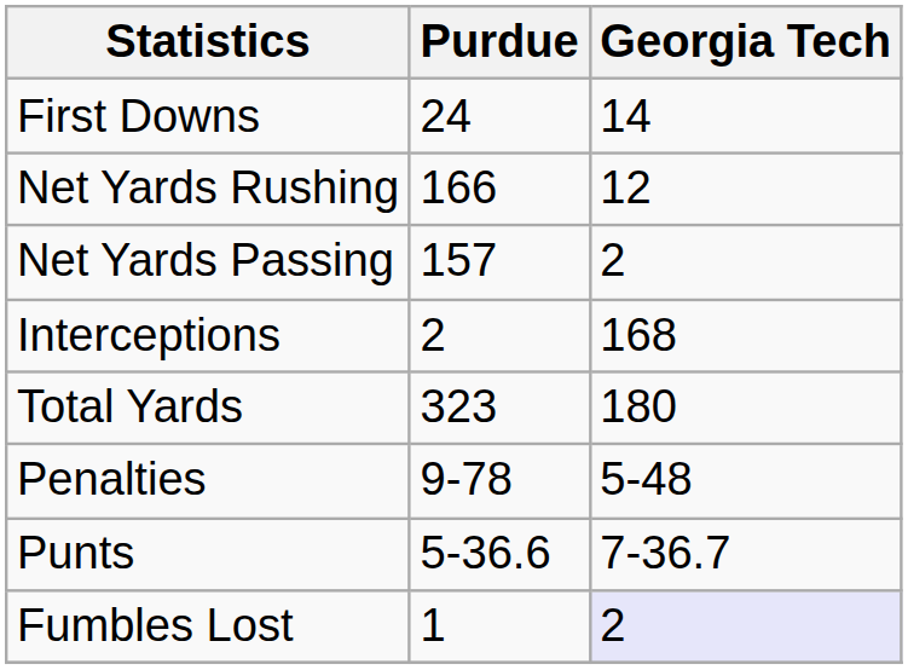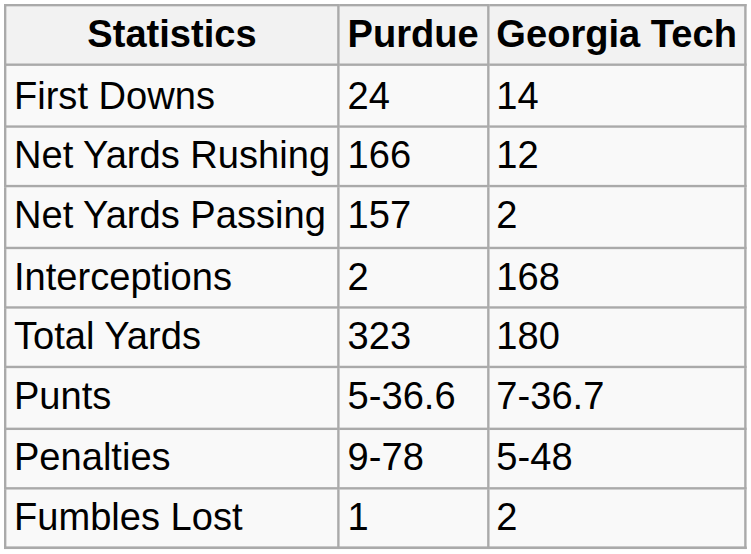rows swapped: Punts <-> Penalties
Fumbles Lost | Georgia Tech: lavender background -> no background
